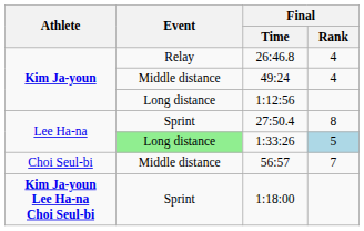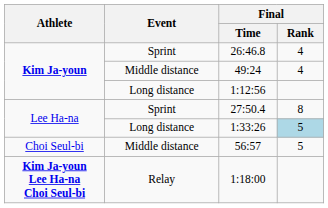26:46.8 | Event: Relay -> Sprint
1:33:26 | Event: lightgreen background -> no background
56:57 | Final / Rank: 7 -> 5
1:18:00 | Event: Sprint -> Relay
